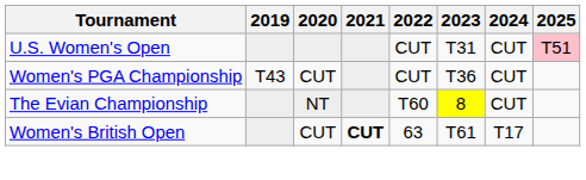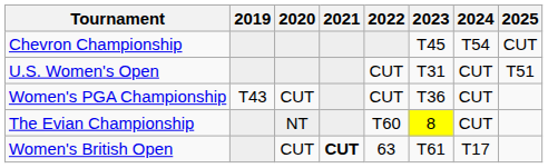+ row: Chevron Championship | T45 | T54 | CUT
U.S. Women's Open | 2025: pink background -> no background
